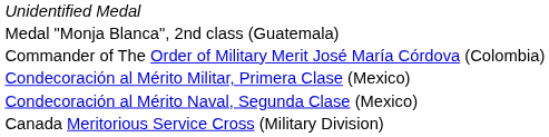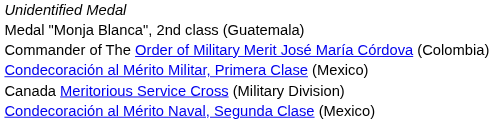rows swapped: Condecoración al Mérito Naval, Segunda Clase (Mexico) <-> Canada Meritorious Service Cross (Military Division)
